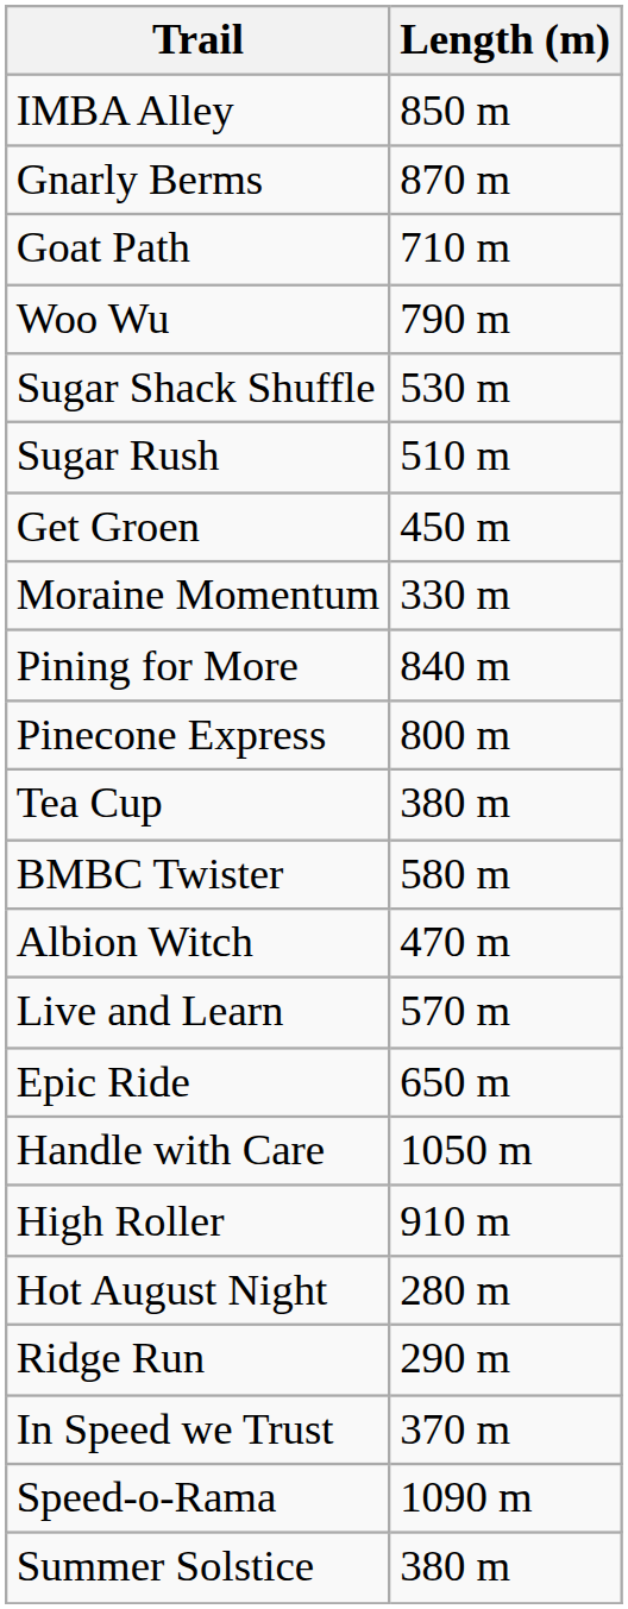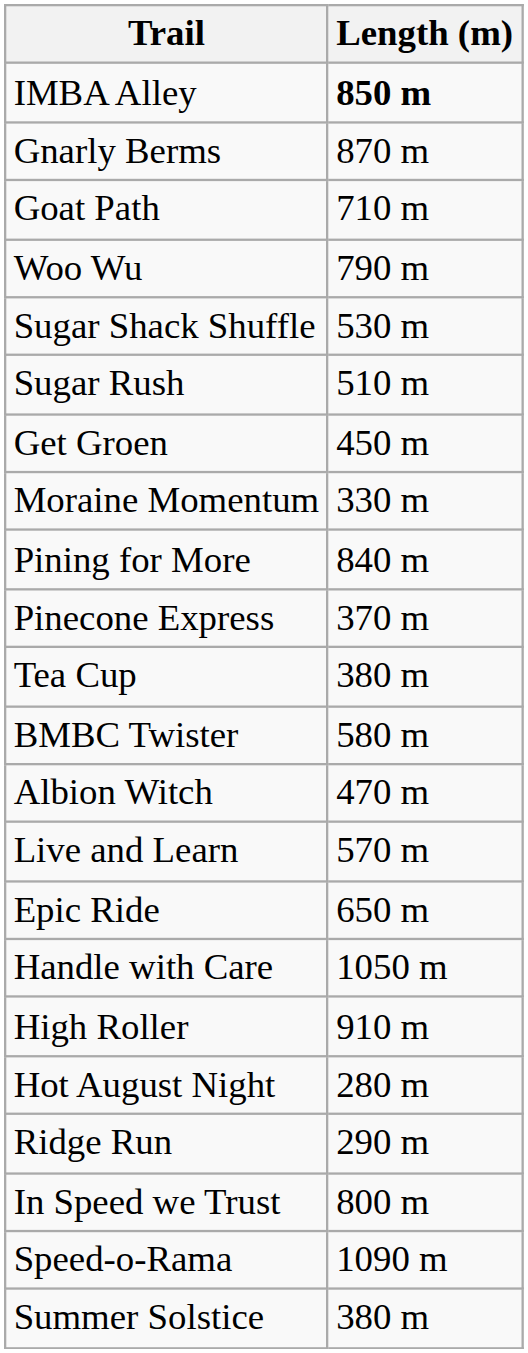IMBA Alley | Length (m): normal -> bold
Pinecone Express | Length (m): 800 m -> 370 m
In Speed we Trust | Length (m): 370 m -> 800 m
